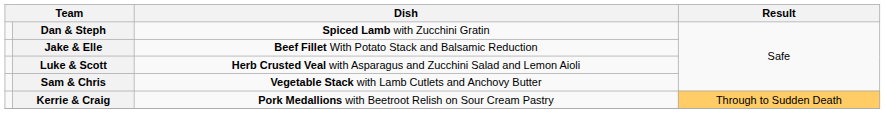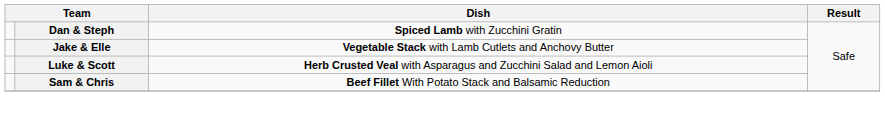Jake & Elle | Dish: Beef Fillet With Potato Stack and Balsamic Reduction -> Vegetable Stack with Lamb Cutlets and Anchovy Butter
Sam & Chris | Dish: Vegetable Stack with Lamb Cutlets and Anchovy Butter -> Beef Fillet With Potato Stack and Balsamic Reduction
- row: Kerrie & Craig | Pork Medallions with Beetroot Relish on Sour Cream Pastry | Through to Sudden Death
